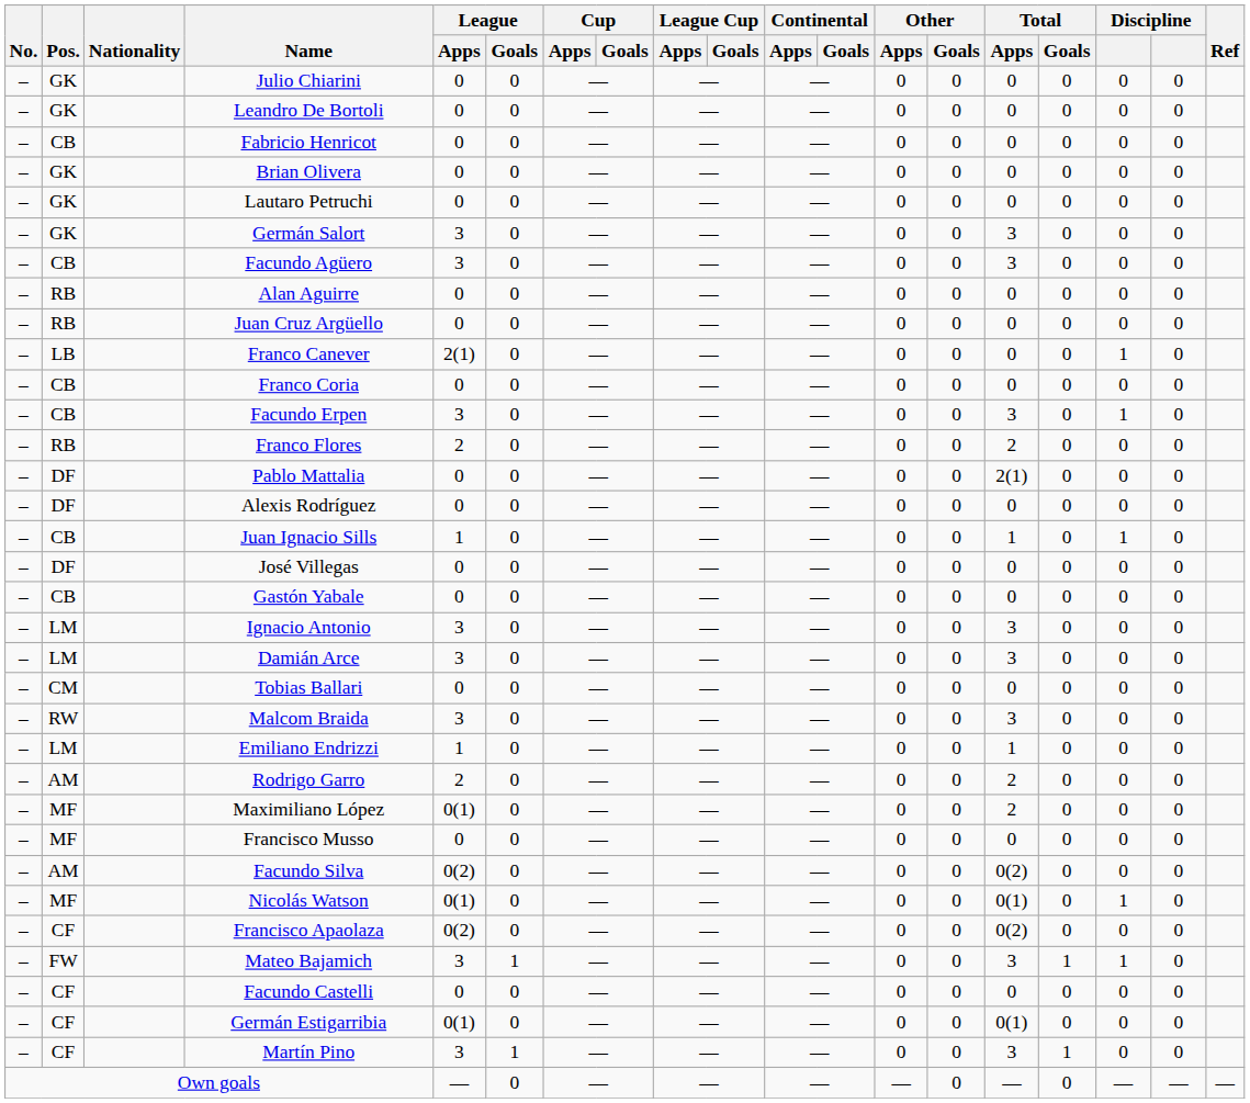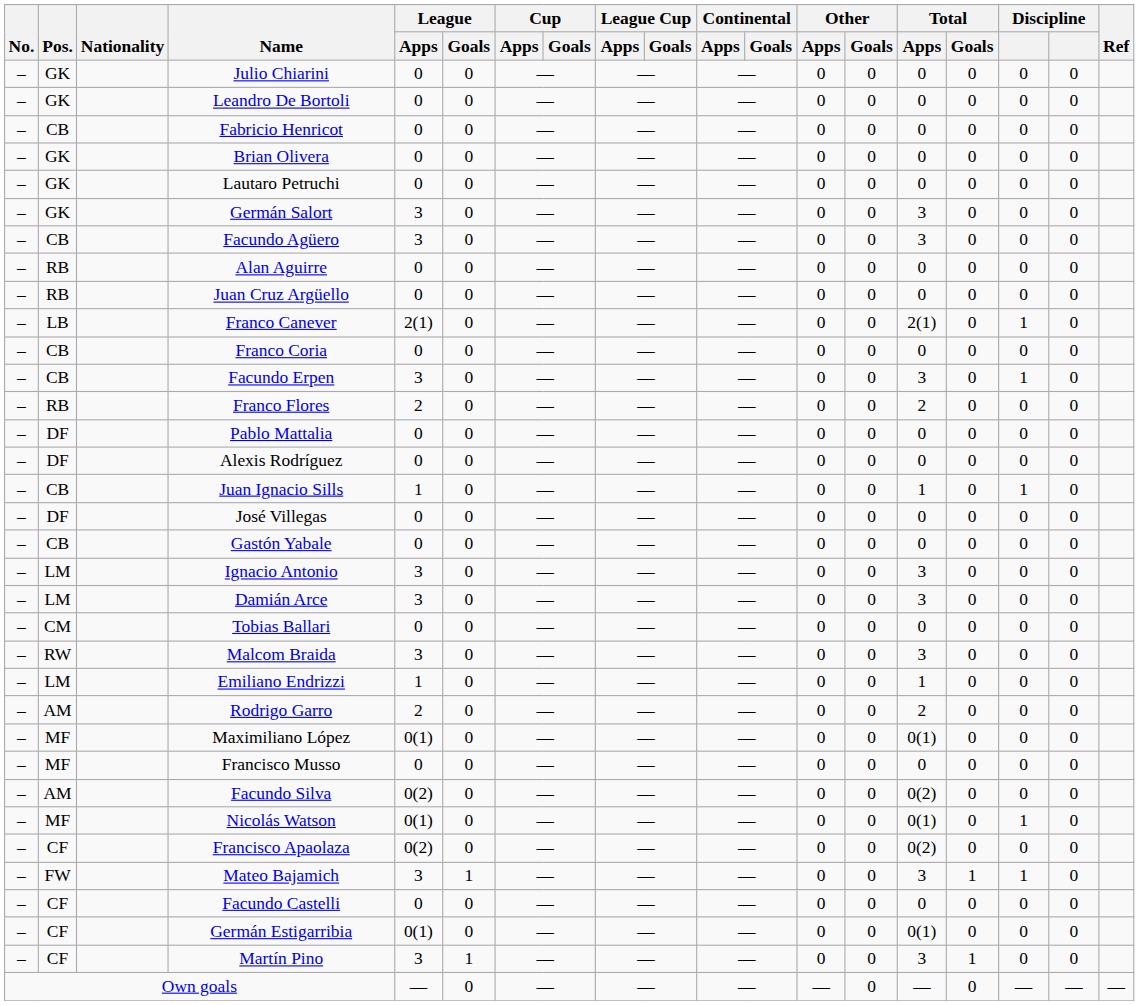Franco Canever | Total / Apps: 0 -> 2(1)
Pablo Mattalia | Total / Apps: 2(1) -> 0
Maximiliano López | Total / Apps: 2 -> 0(1)
